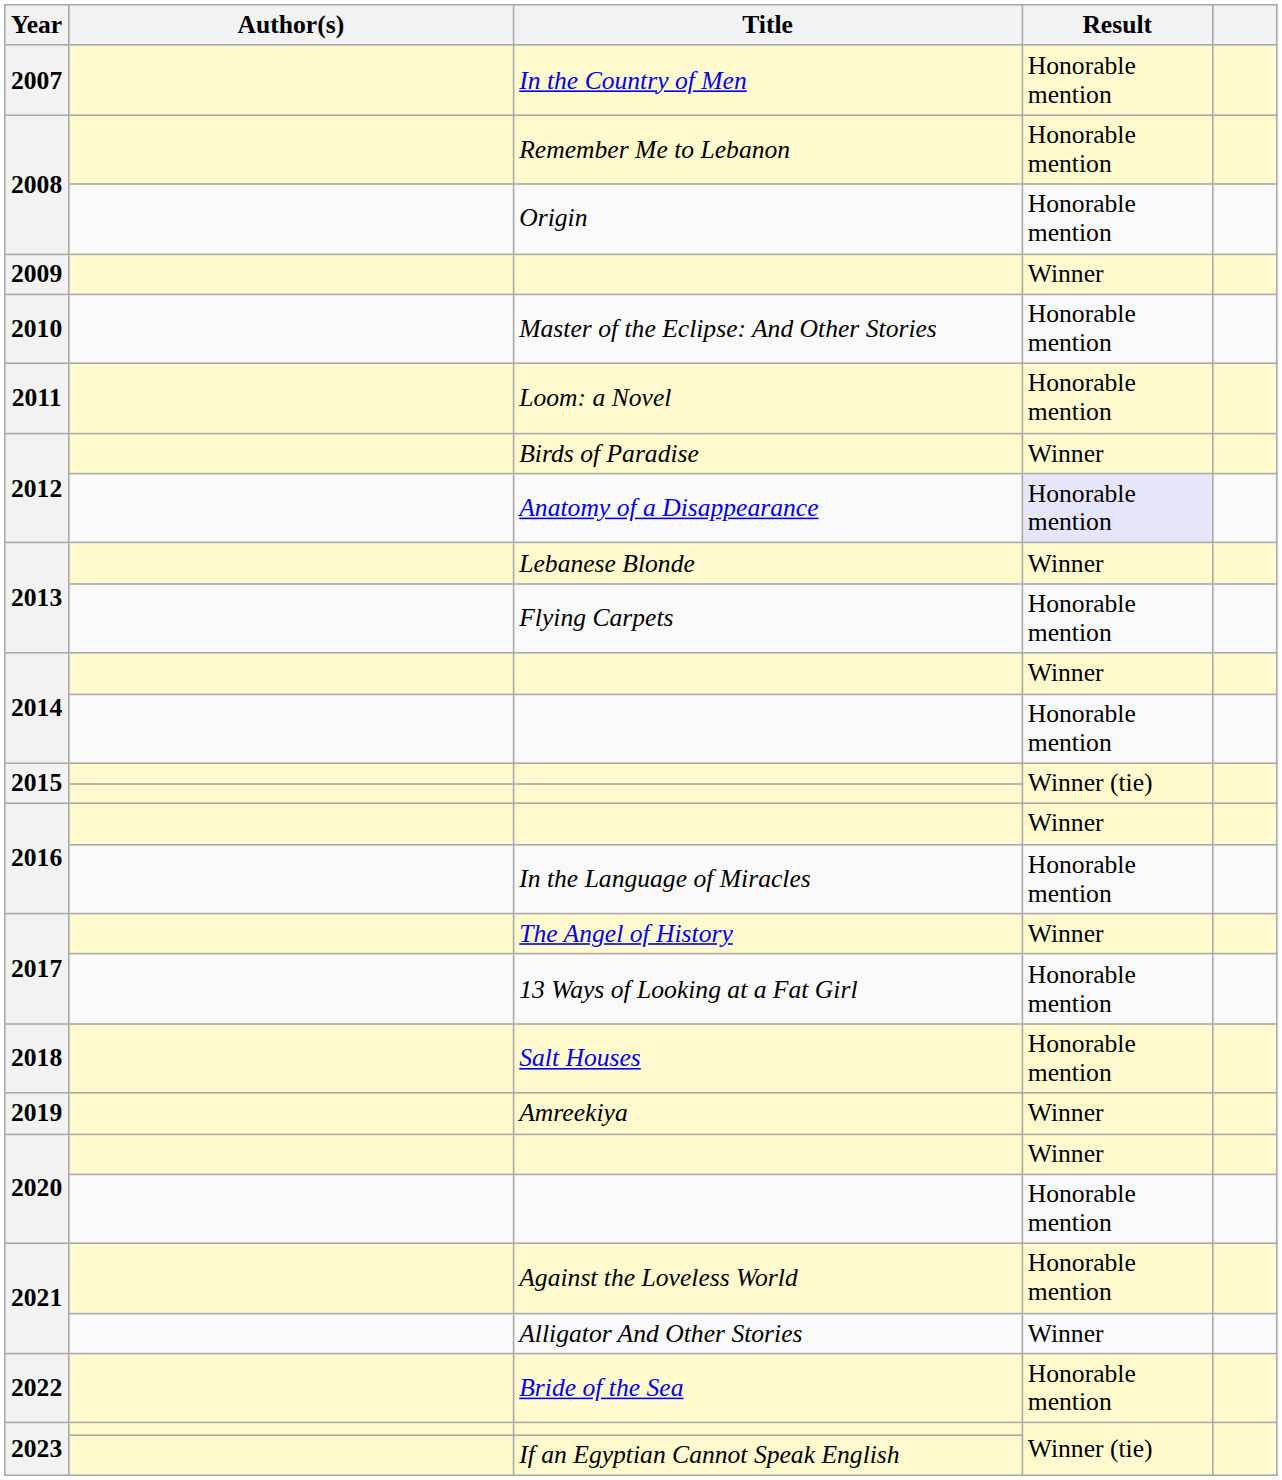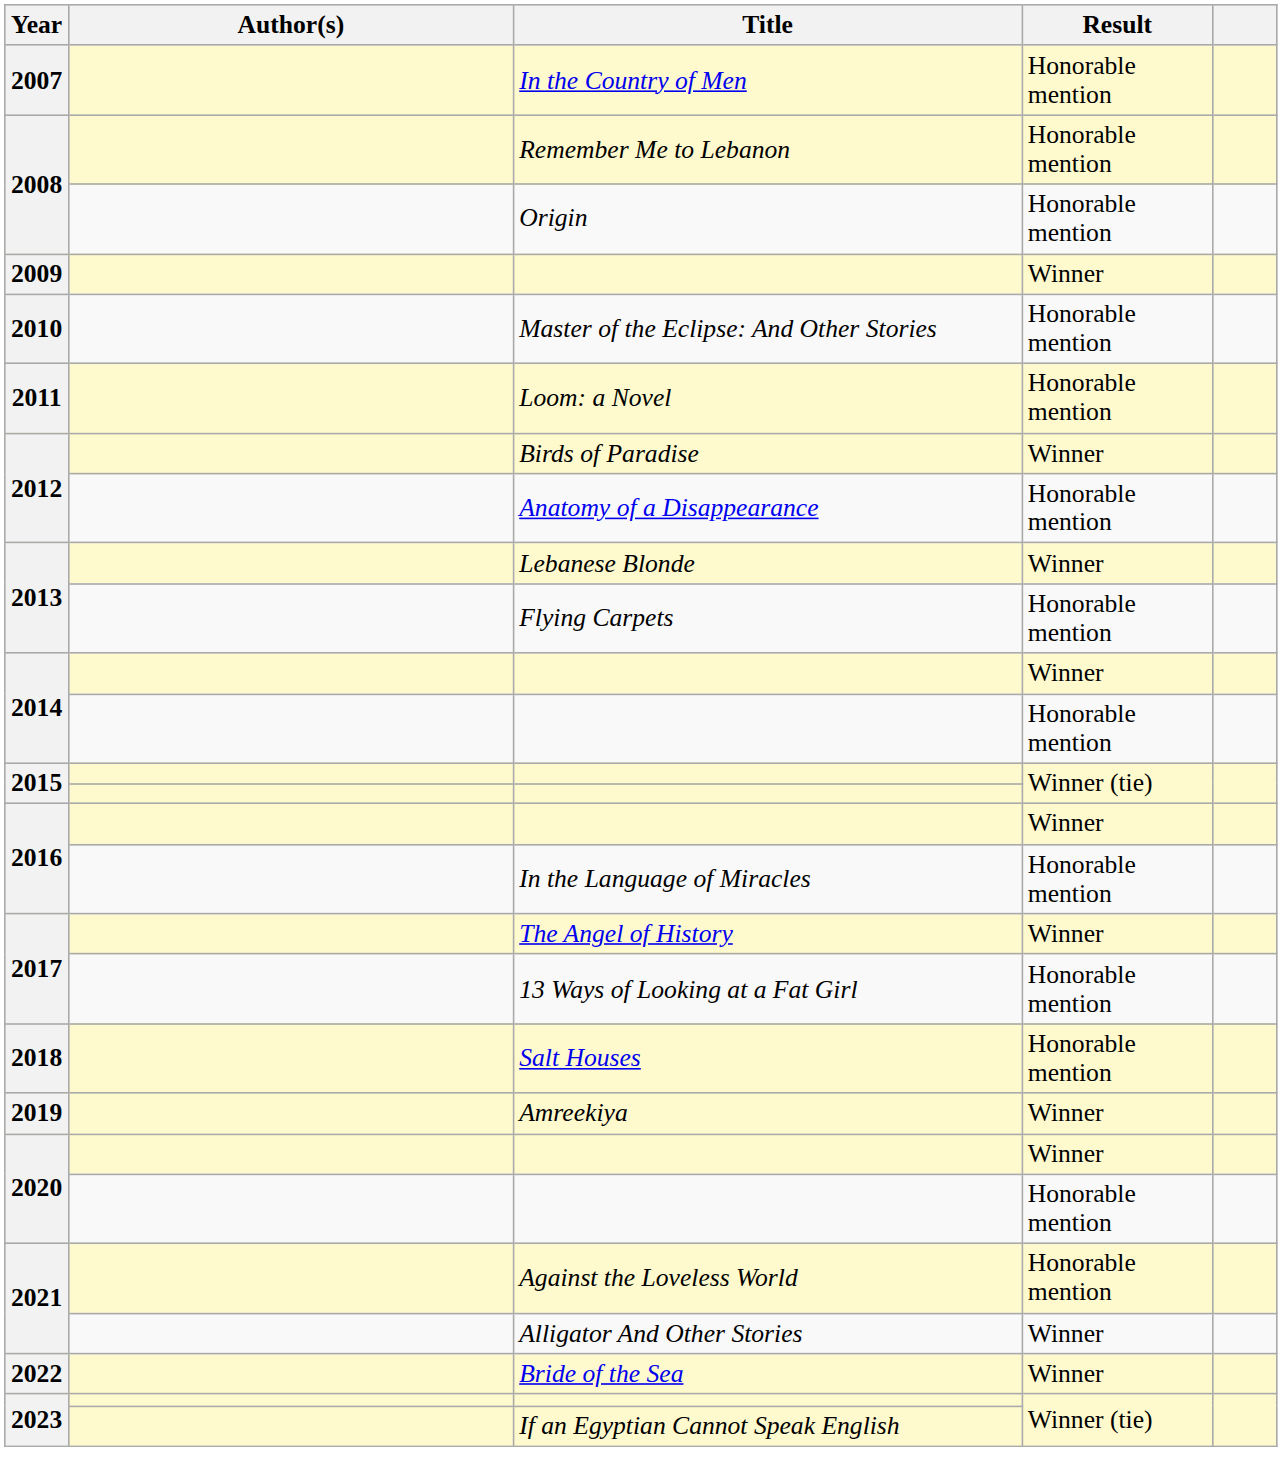Anatomy of a Disappearance | Result: lavender background -> no background
Bride of the Sea | Result: Honorable mention -> Winner
